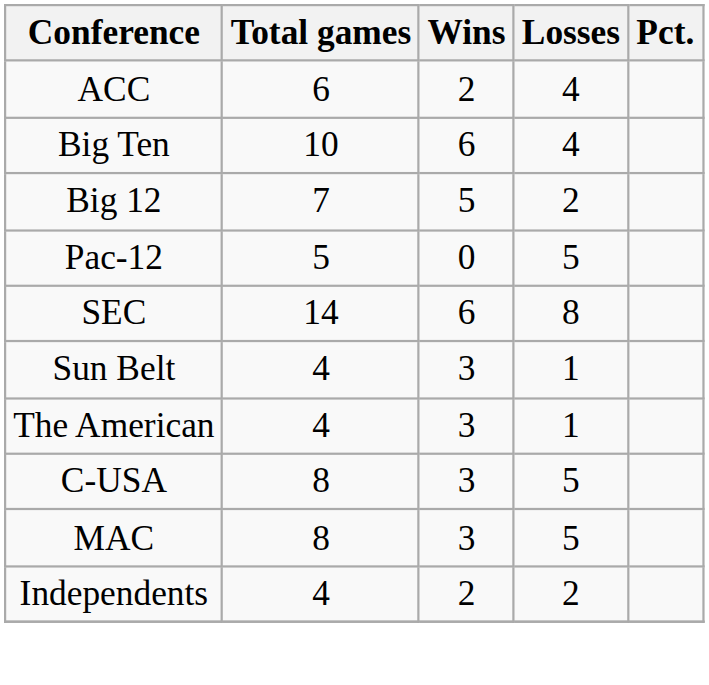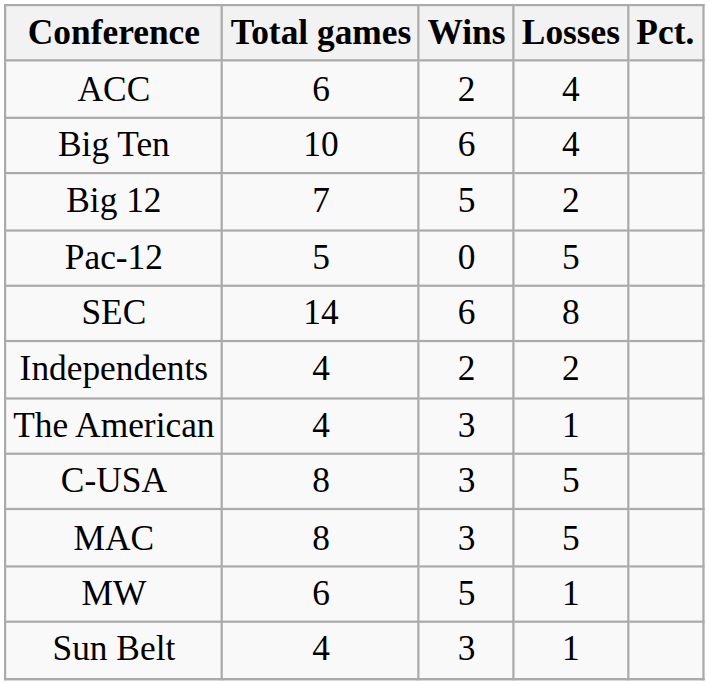rows swapped: Independents <-> Sun Belt
+ row: MW | 6 | 5 | 1
